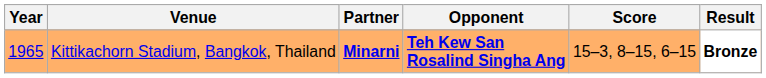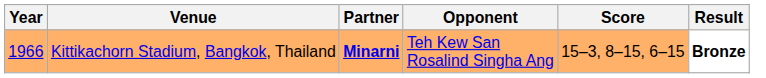Kittikachorn Stadium, Bangkok, Thailand | Year: 1965 -> 1966
Kittikachorn Stadium, Bangkok, Thailand | Opponent: bold -> normal
